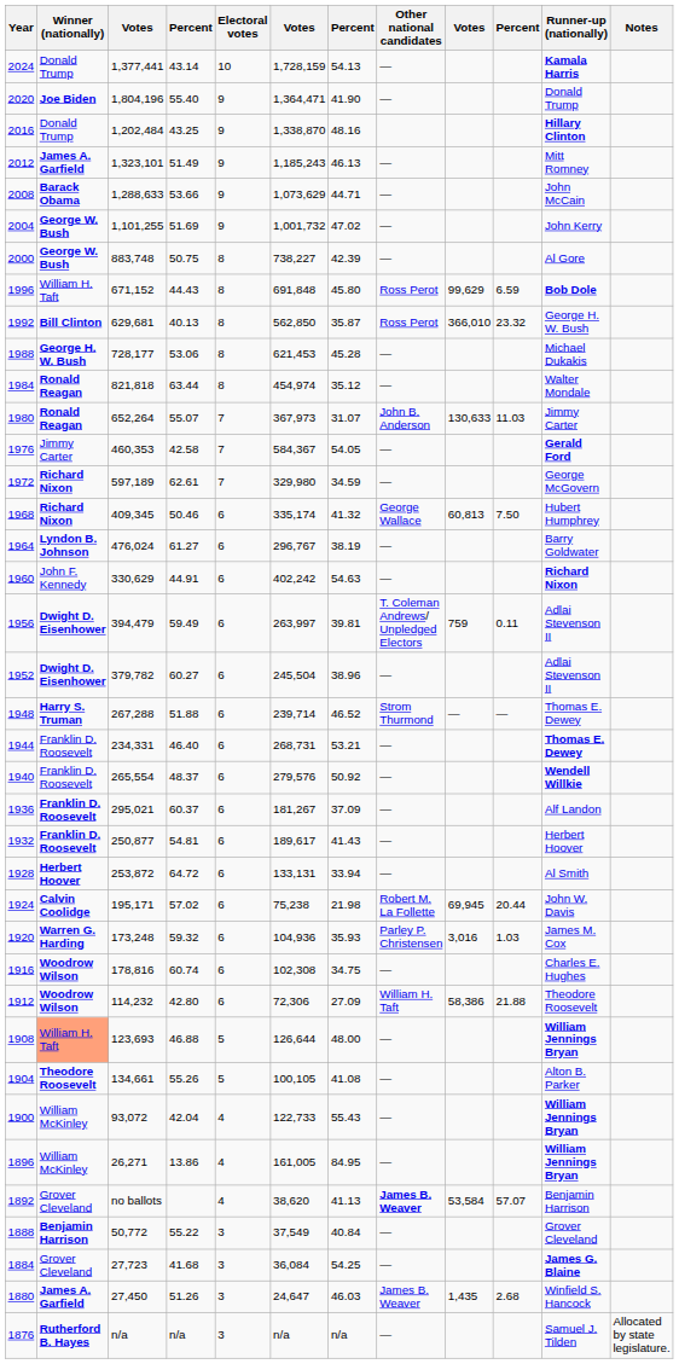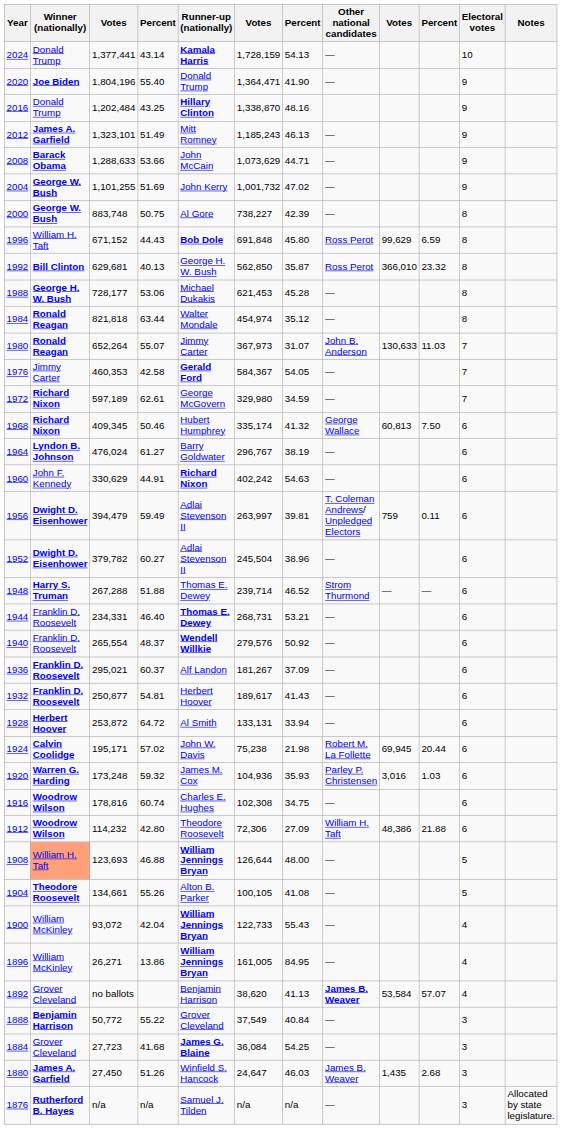columns swapped: Runner-up (nationally) <-> Electoral votes
1912 | column 9: 58,386 -> 48,386
